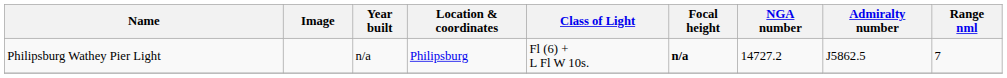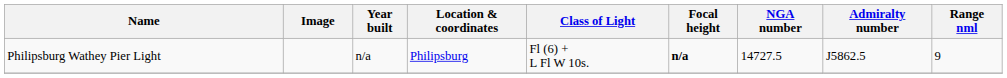Philipsburg Wathey Pier Light | NGA number: 14727.2 -> 14727.5
Philipsburg Wathey Pier Light | Range nml: 7 -> 9
